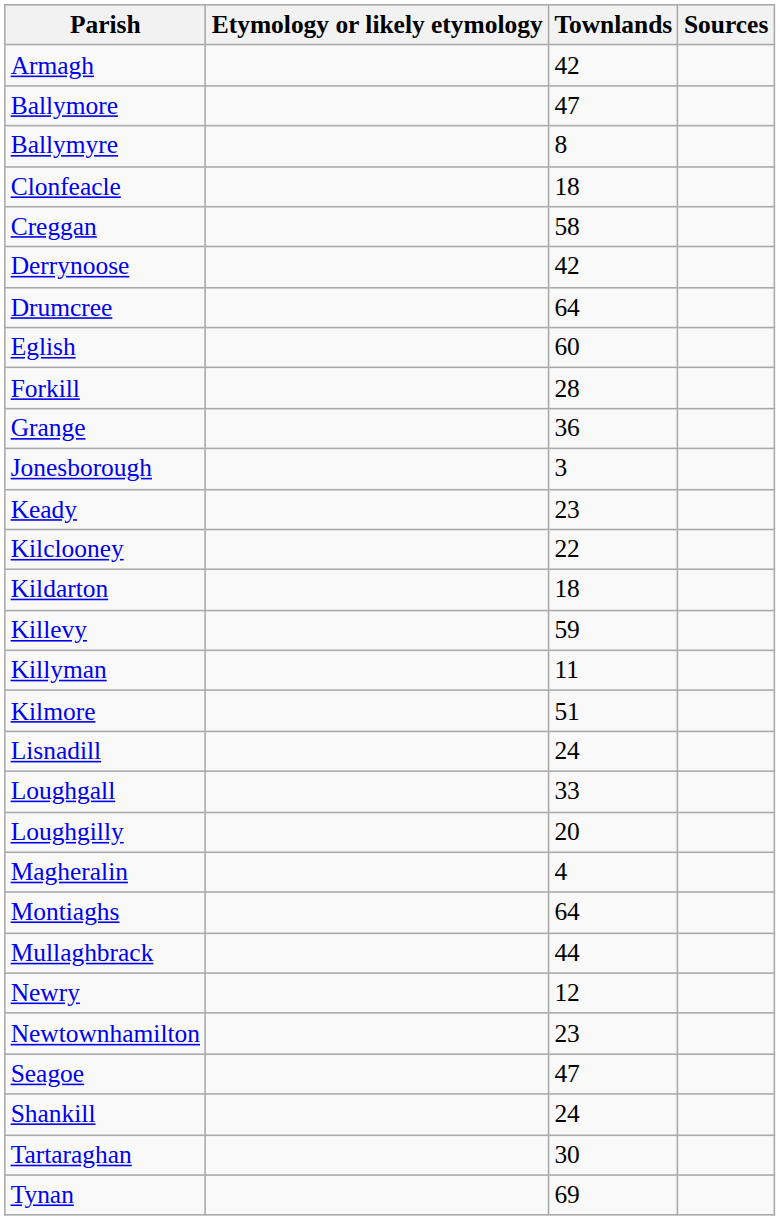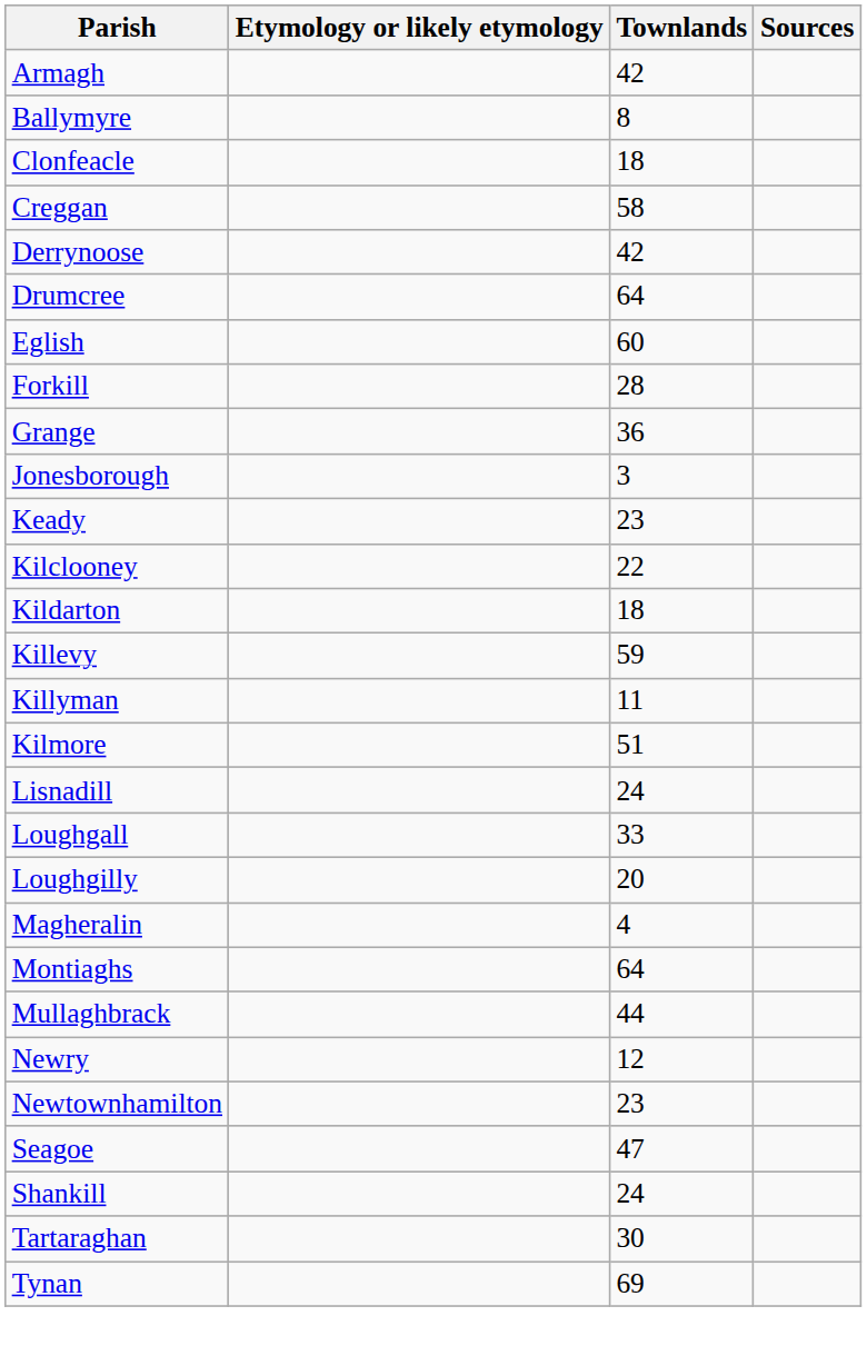- row: Ballymore | 47
